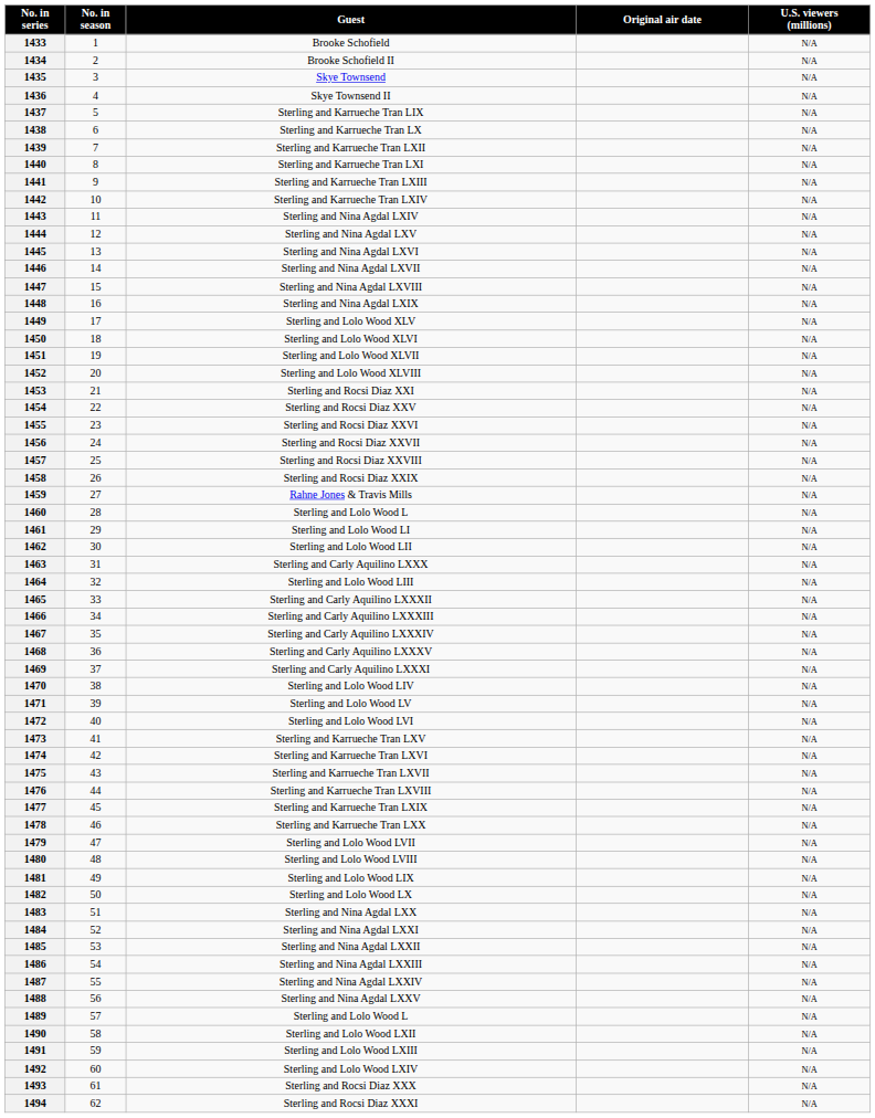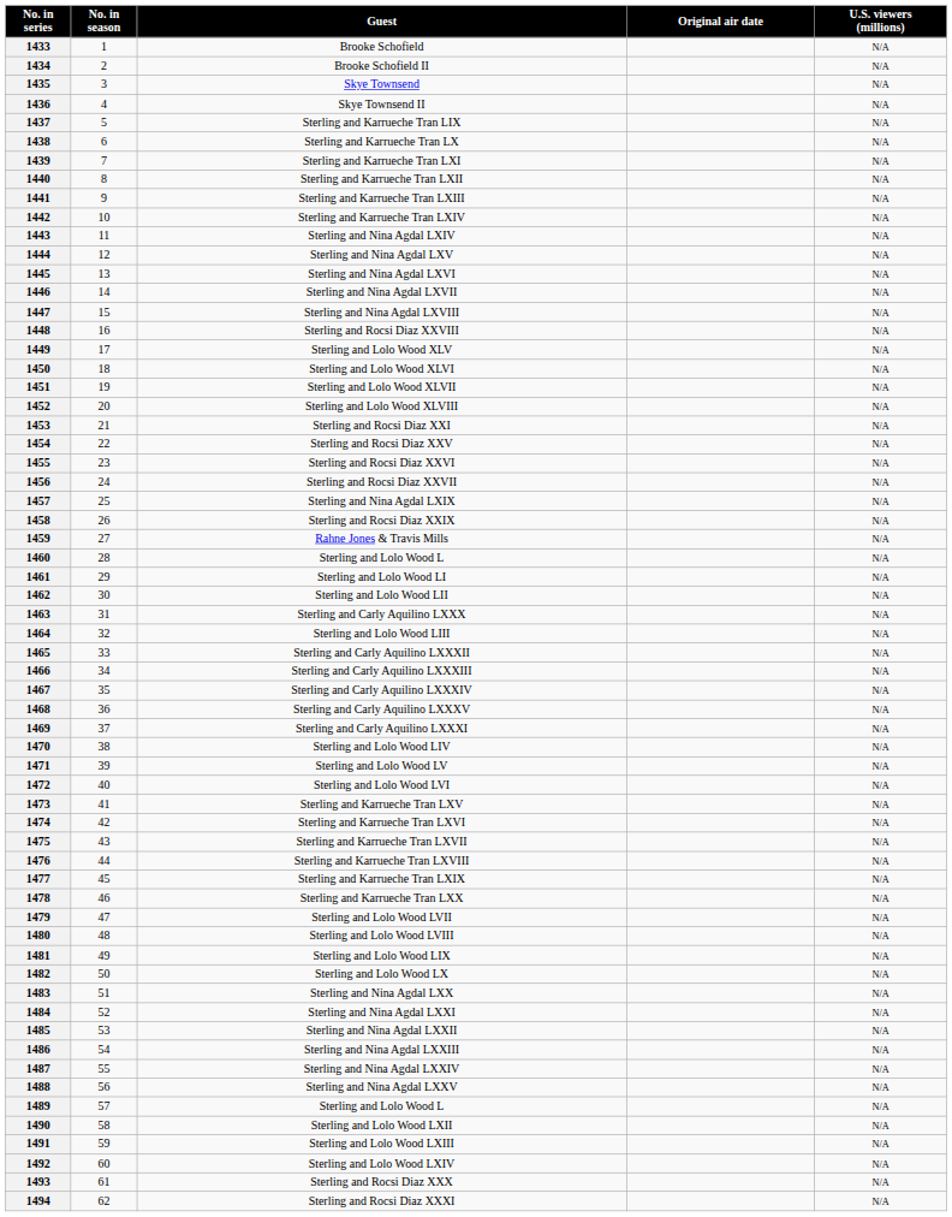1439 | Guest: Sterling and Karrueche Tran LXII -> Sterling and Karrueche Tran LXI
1440 | Guest: Sterling and Karrueche Tran LXI -> Sterling and Karrueche Tran LXII
1448 | Guest: Sterling and Nina Agdal LXIX -> Sterling and Rocsi Diaz XXVIII
1457 | Guest: Sterling and Rocsi Diaz XXVIII -> Sterling and Nina Agdal LXIX
